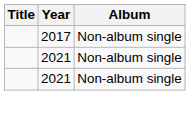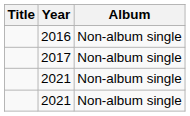+ row: 2016 | Non-album single
